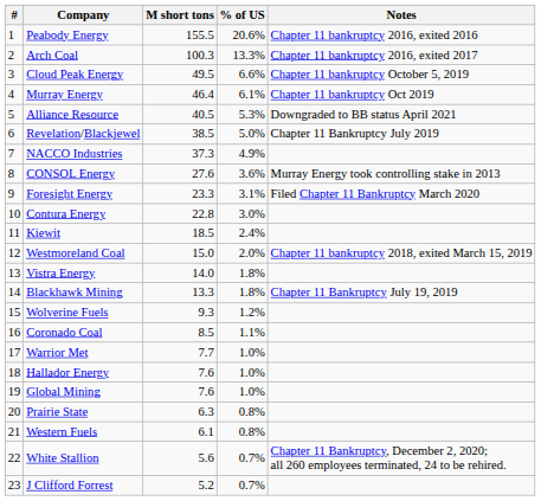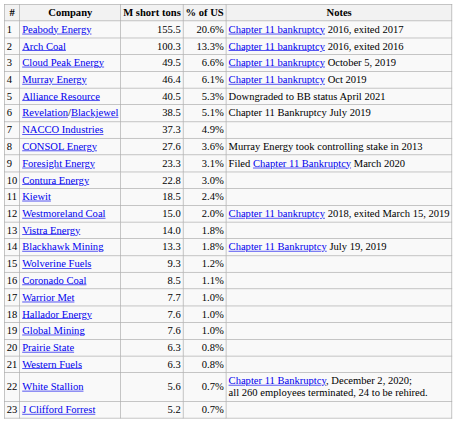Peabody Energy | Notes: Chapter 11 bankruptcy 2016, exited 2016 -> Chapter 11 bankruptcy 2016, exited 2017
Arch Coal | Notes: Chapter 11 bankruptcy 2016, exited 2017 -> Chapter 11 bankruptcy 2016, exited 2016
Revelation/Blackjewel | % of US: 5.0% -> 5.1%
Western Fuels | M short tons: 6.1 -> 6.3
